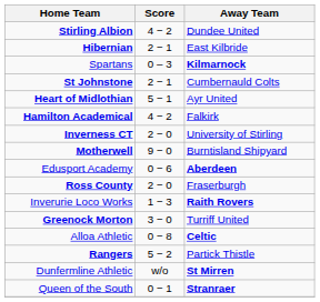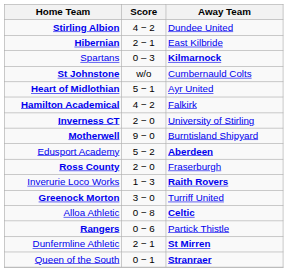St Johnstone | Score: 2 − 1 -> w/o
Edusport Academy | Score: 0 − 6 -> 5 − 2
Rangers | Score: 5 − 2 -> 0 − 6
Dunfermline Athletic | Score: w/o -> 2 − 1
